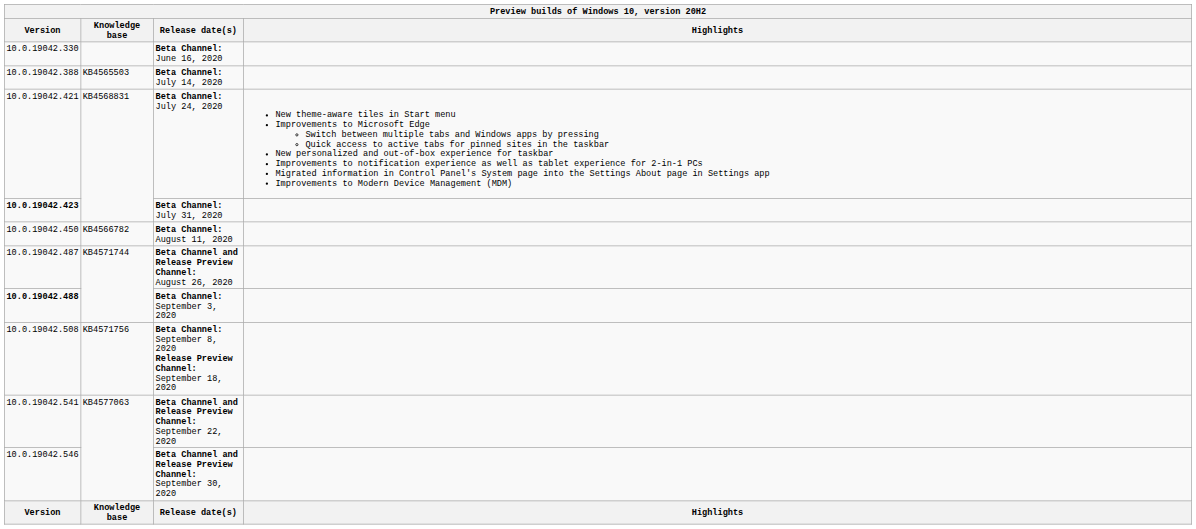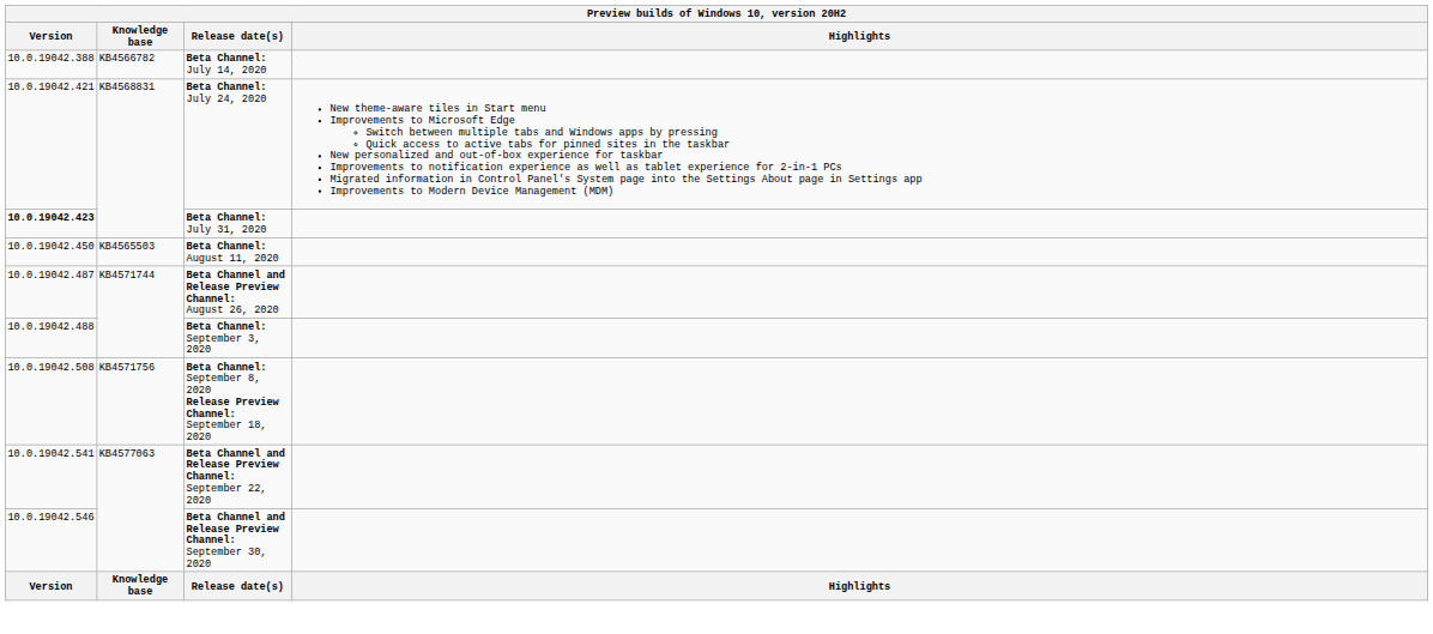- row: 10.0.19042.330 | Beta Channel: June 16, 2020
Beta Channel: July 14, 2020 | Knowledge base: KB4565503 -> KB4566782
Beta Channel: August 11, 2020 | Knowledge base: KB4566782 -> KB4565503
Beta Channel: September 3, 2020 | Version: bold -> normal
